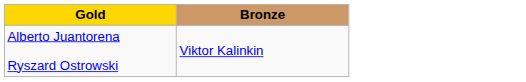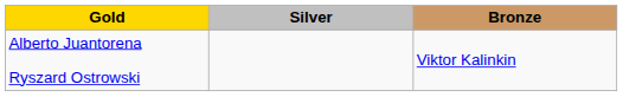+ column: Silver
